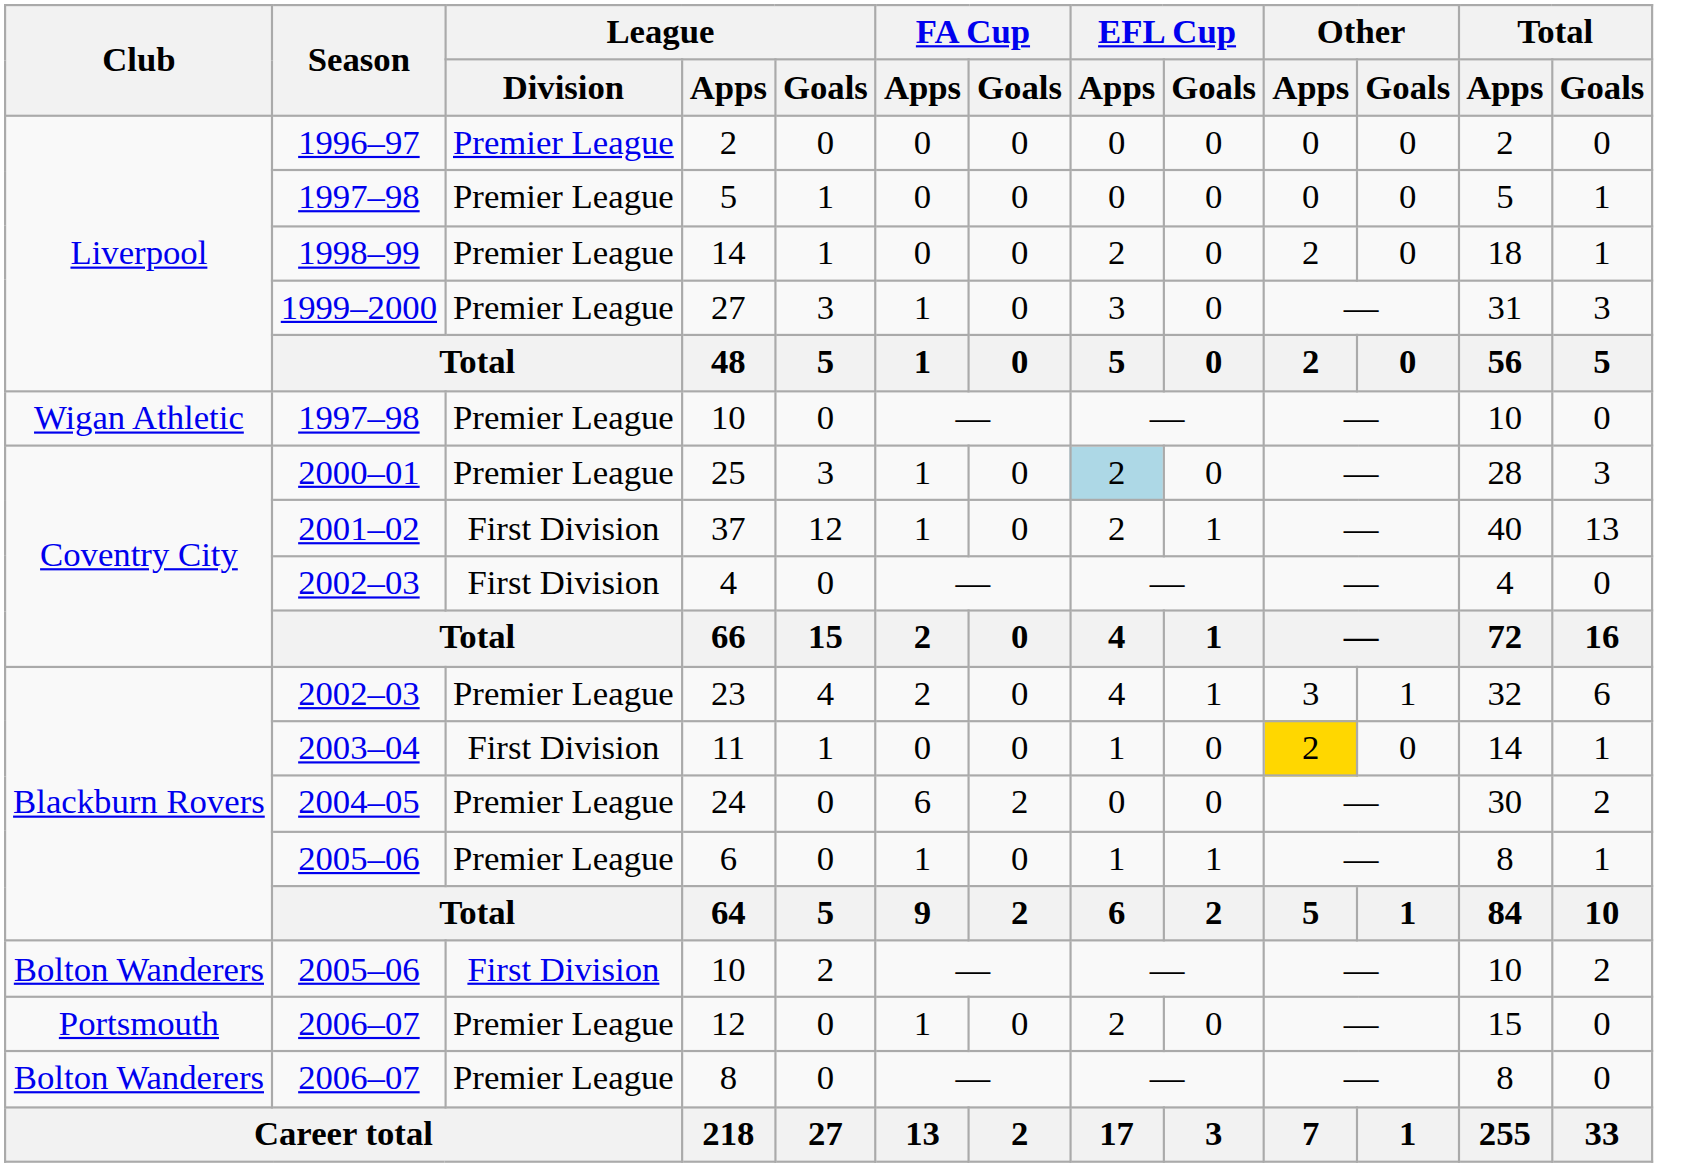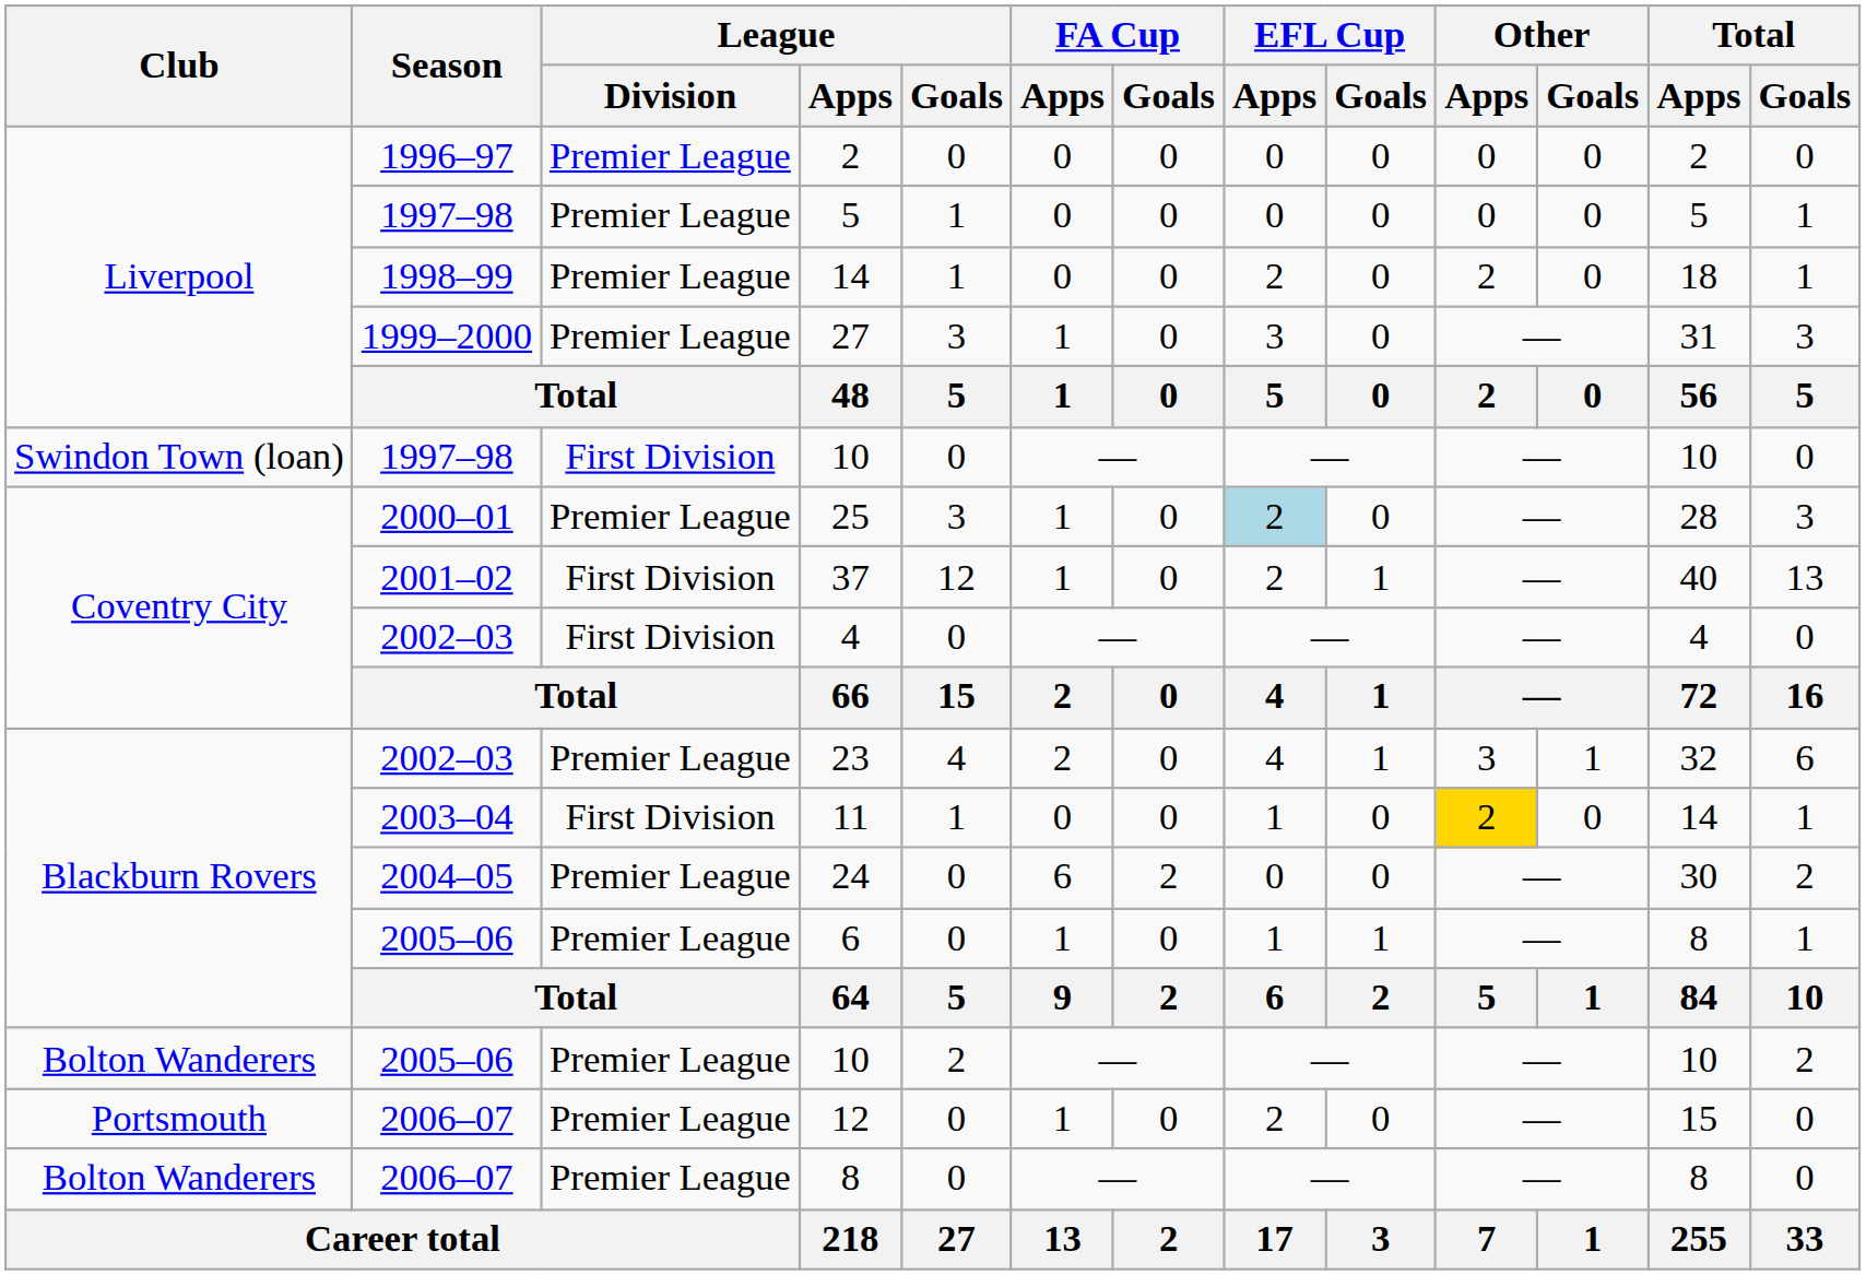1997–98 / 10 | Club: Wigan Athletic -> Swindon Town (loan)
1997–98 / 10 | League / Division: Premier League -> First Division
2005–06 / 10 | League / Division: First Division -> Premier League
